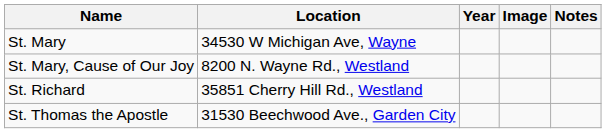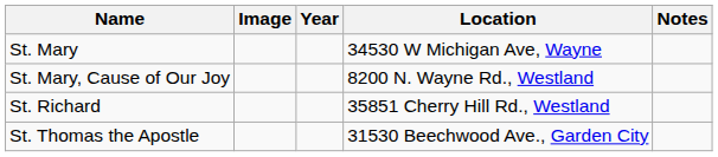columns swapped: Image <-> Location
